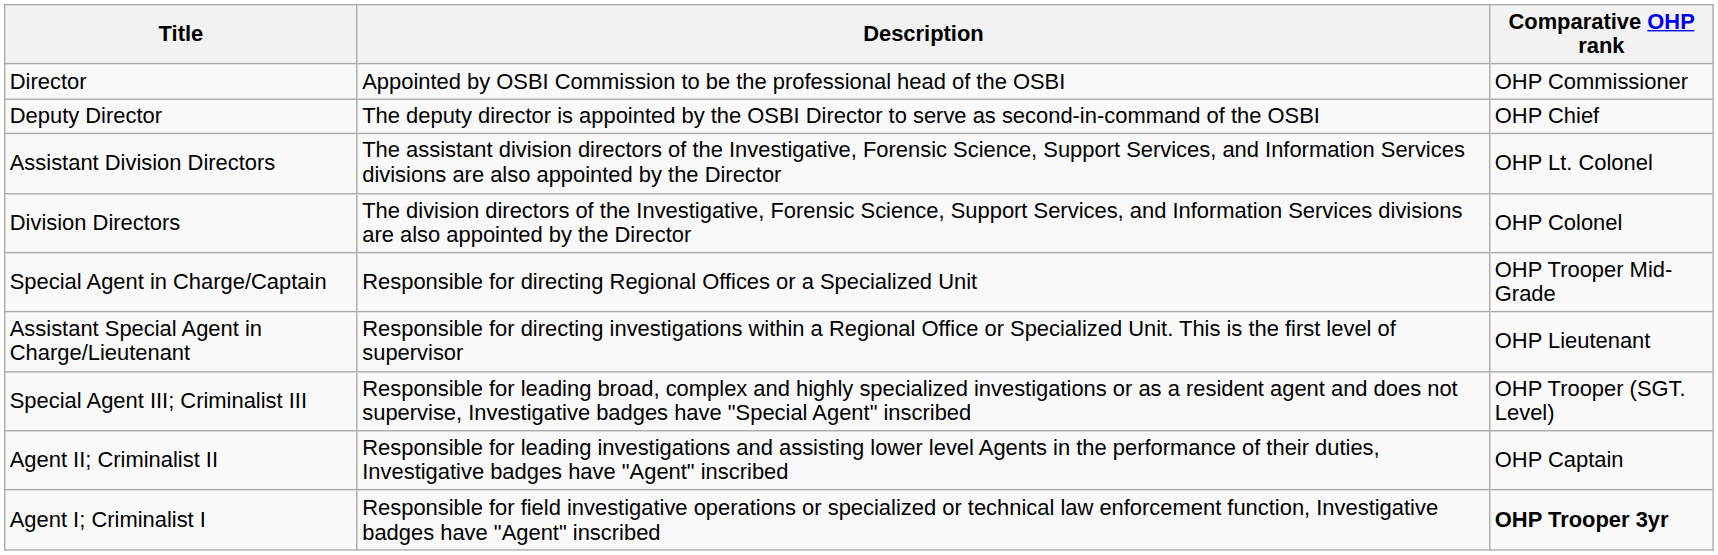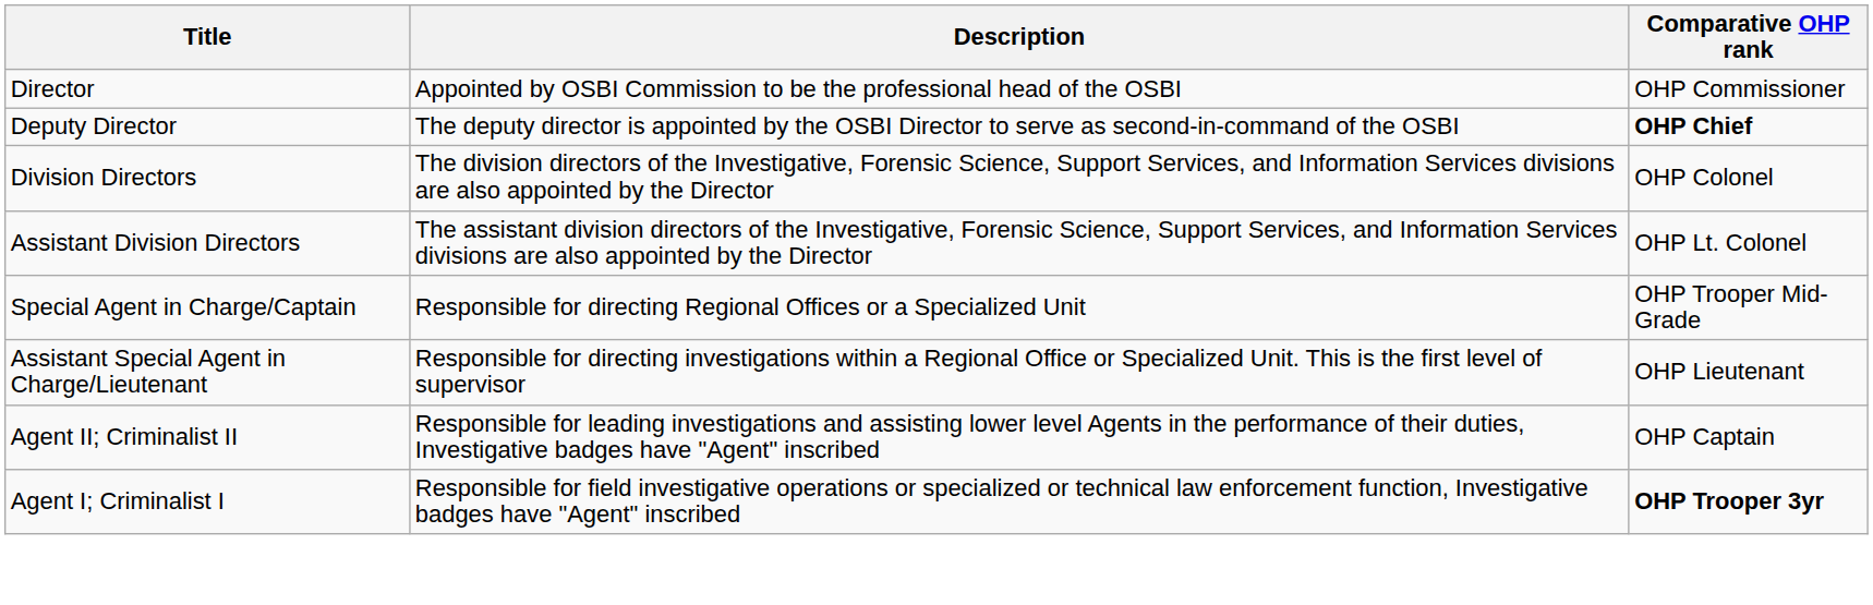Deputy Director | Comparative OHP rank: normal -> bold
rows swapped: Division Directors <-> Assistant Division Directors
- row: Special Agent III; Criminalist III | Responsible for leading broad, complex and highly specialized investigations or as a resident agent and does not supervise, Investigative badges have "Special Agent" inscribed | OHP Trooper (SGT. Level)
